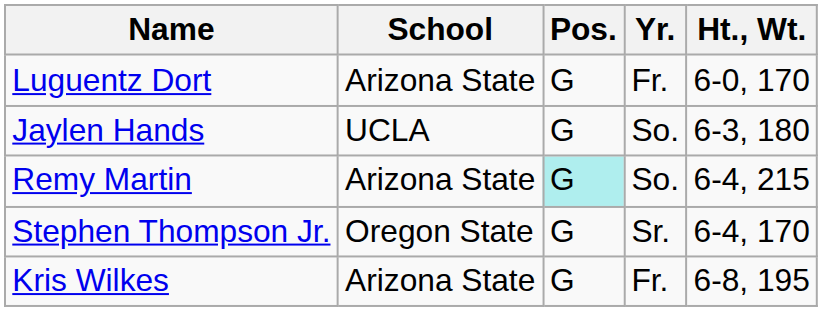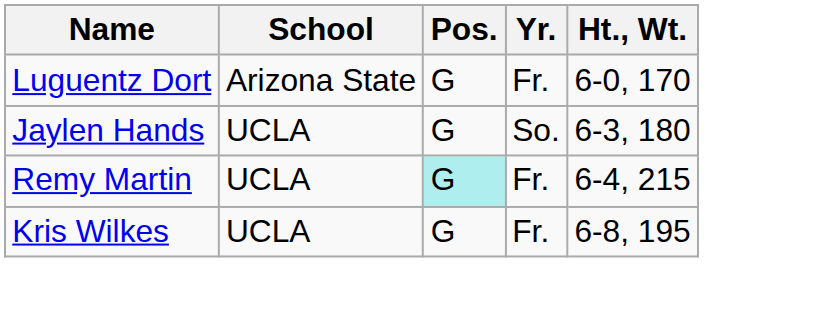Remy Martin | School: Arizona State -> UCLA
Remy Martin | Yr.: So. -> Fr.
- row: Stephen Thompson Jr. | Oregon State | G | Sr. | 6-4, 170
Kris Wilkes | School: Arizona State -> UCLA
